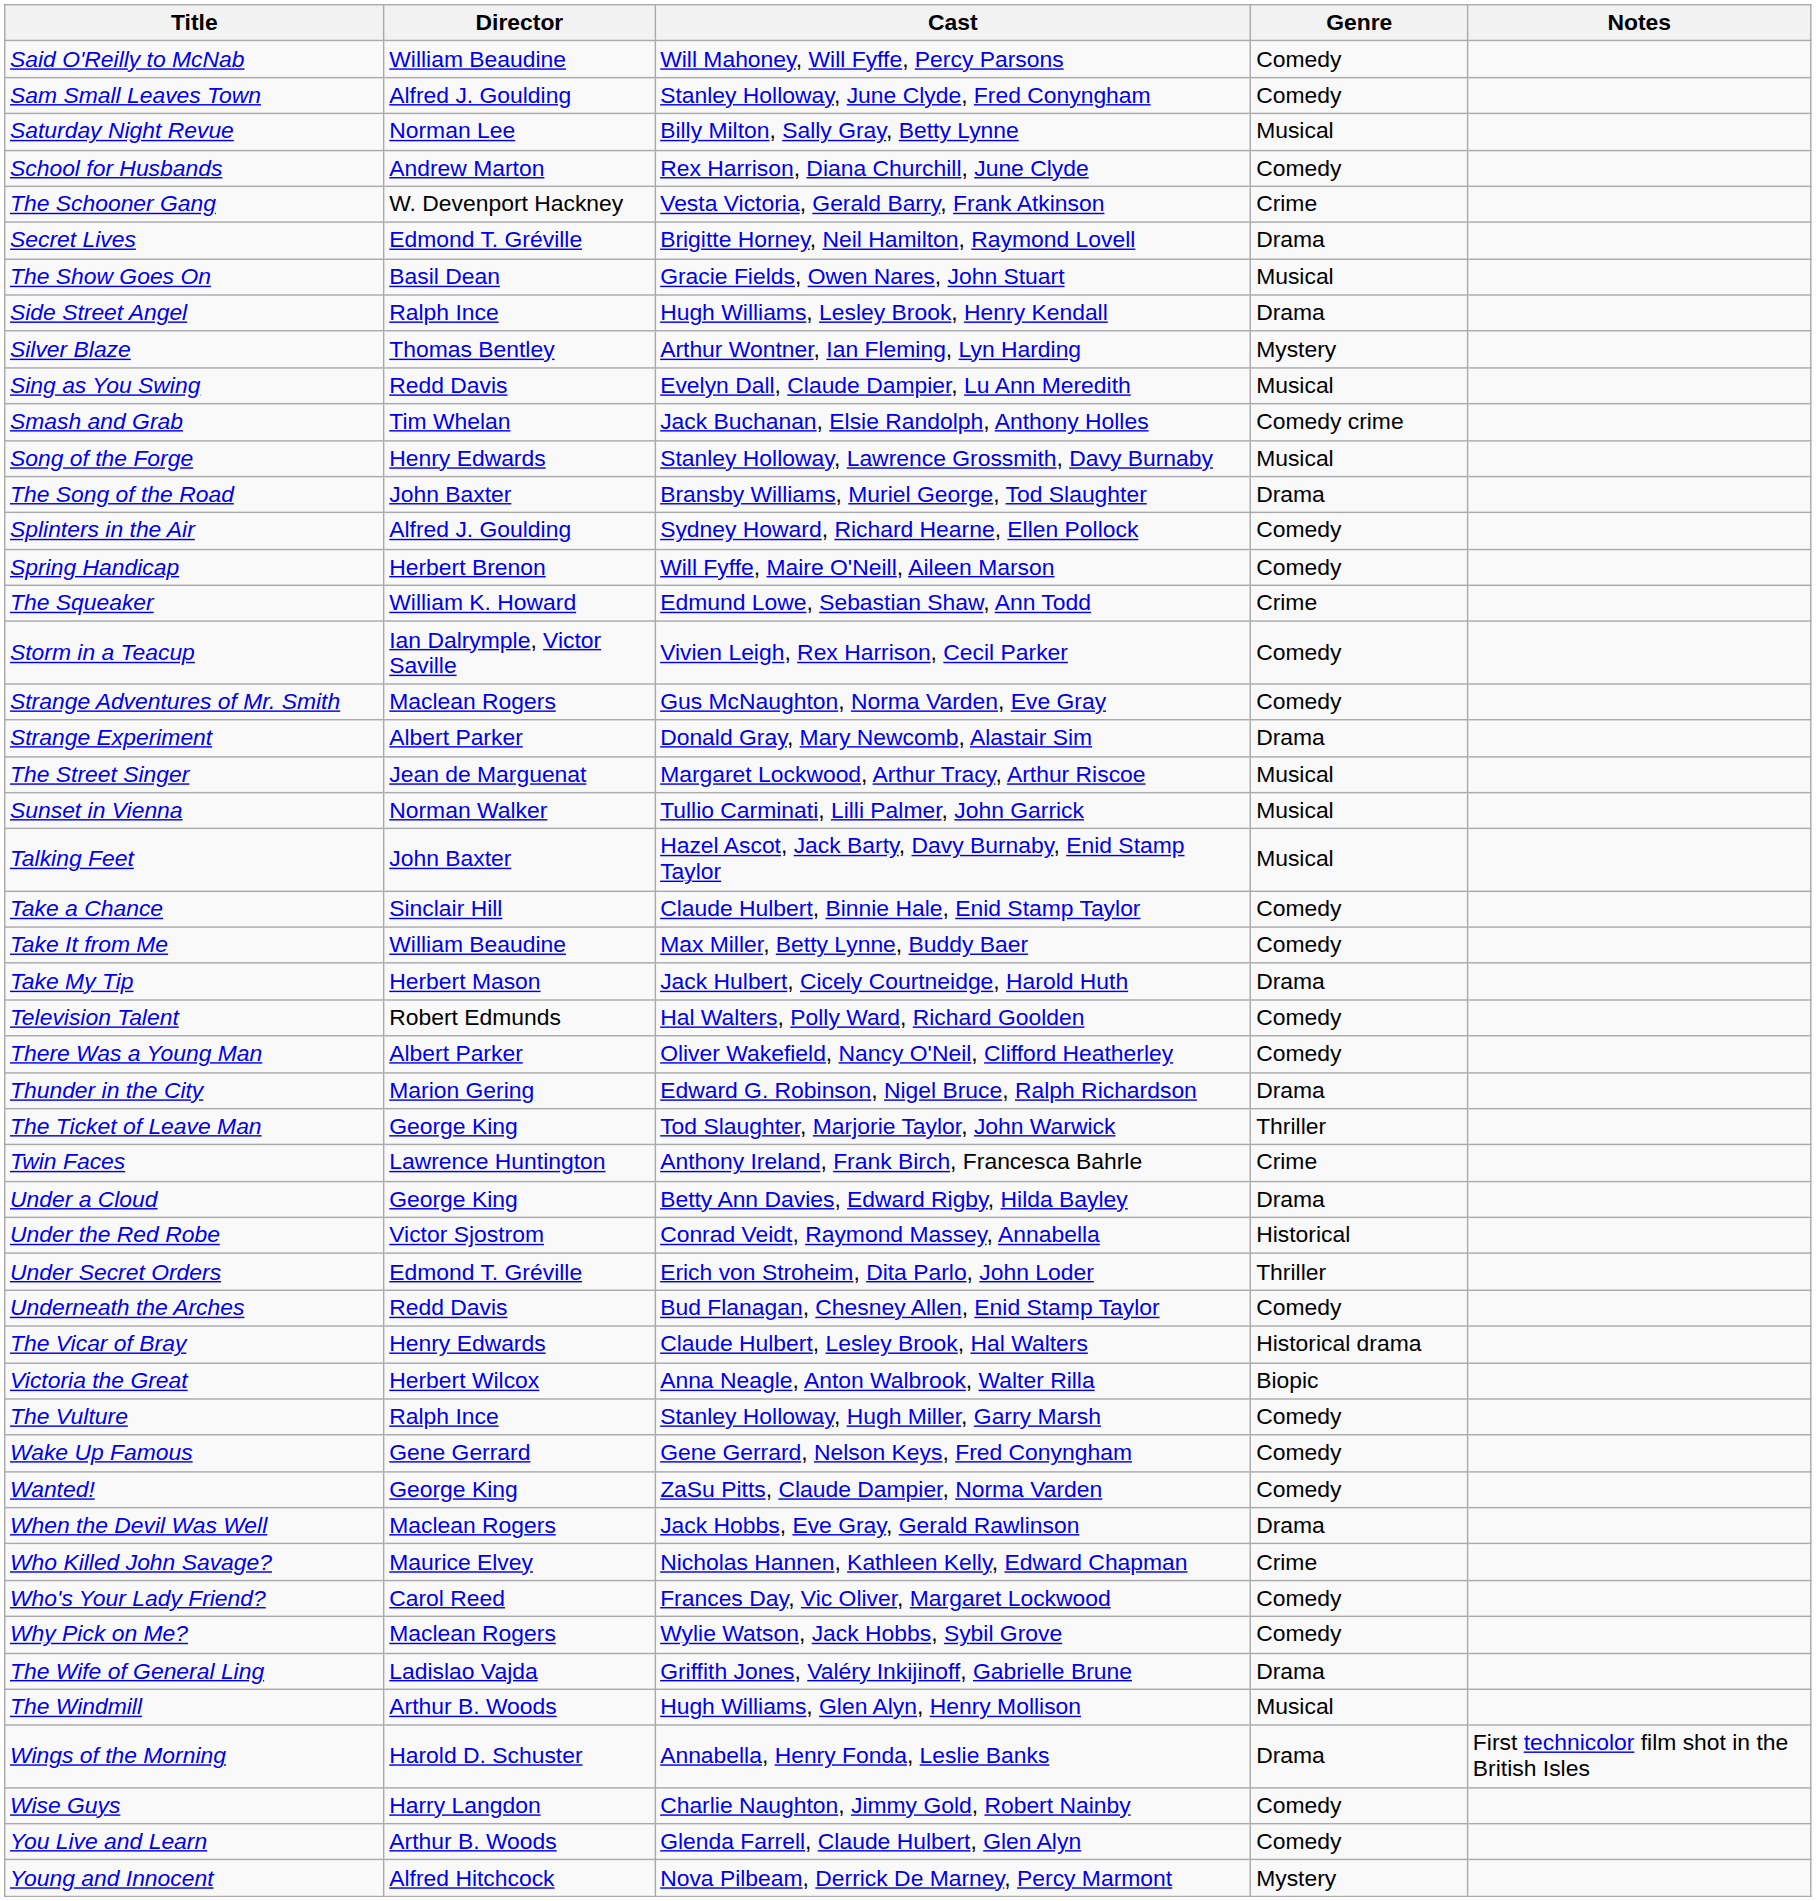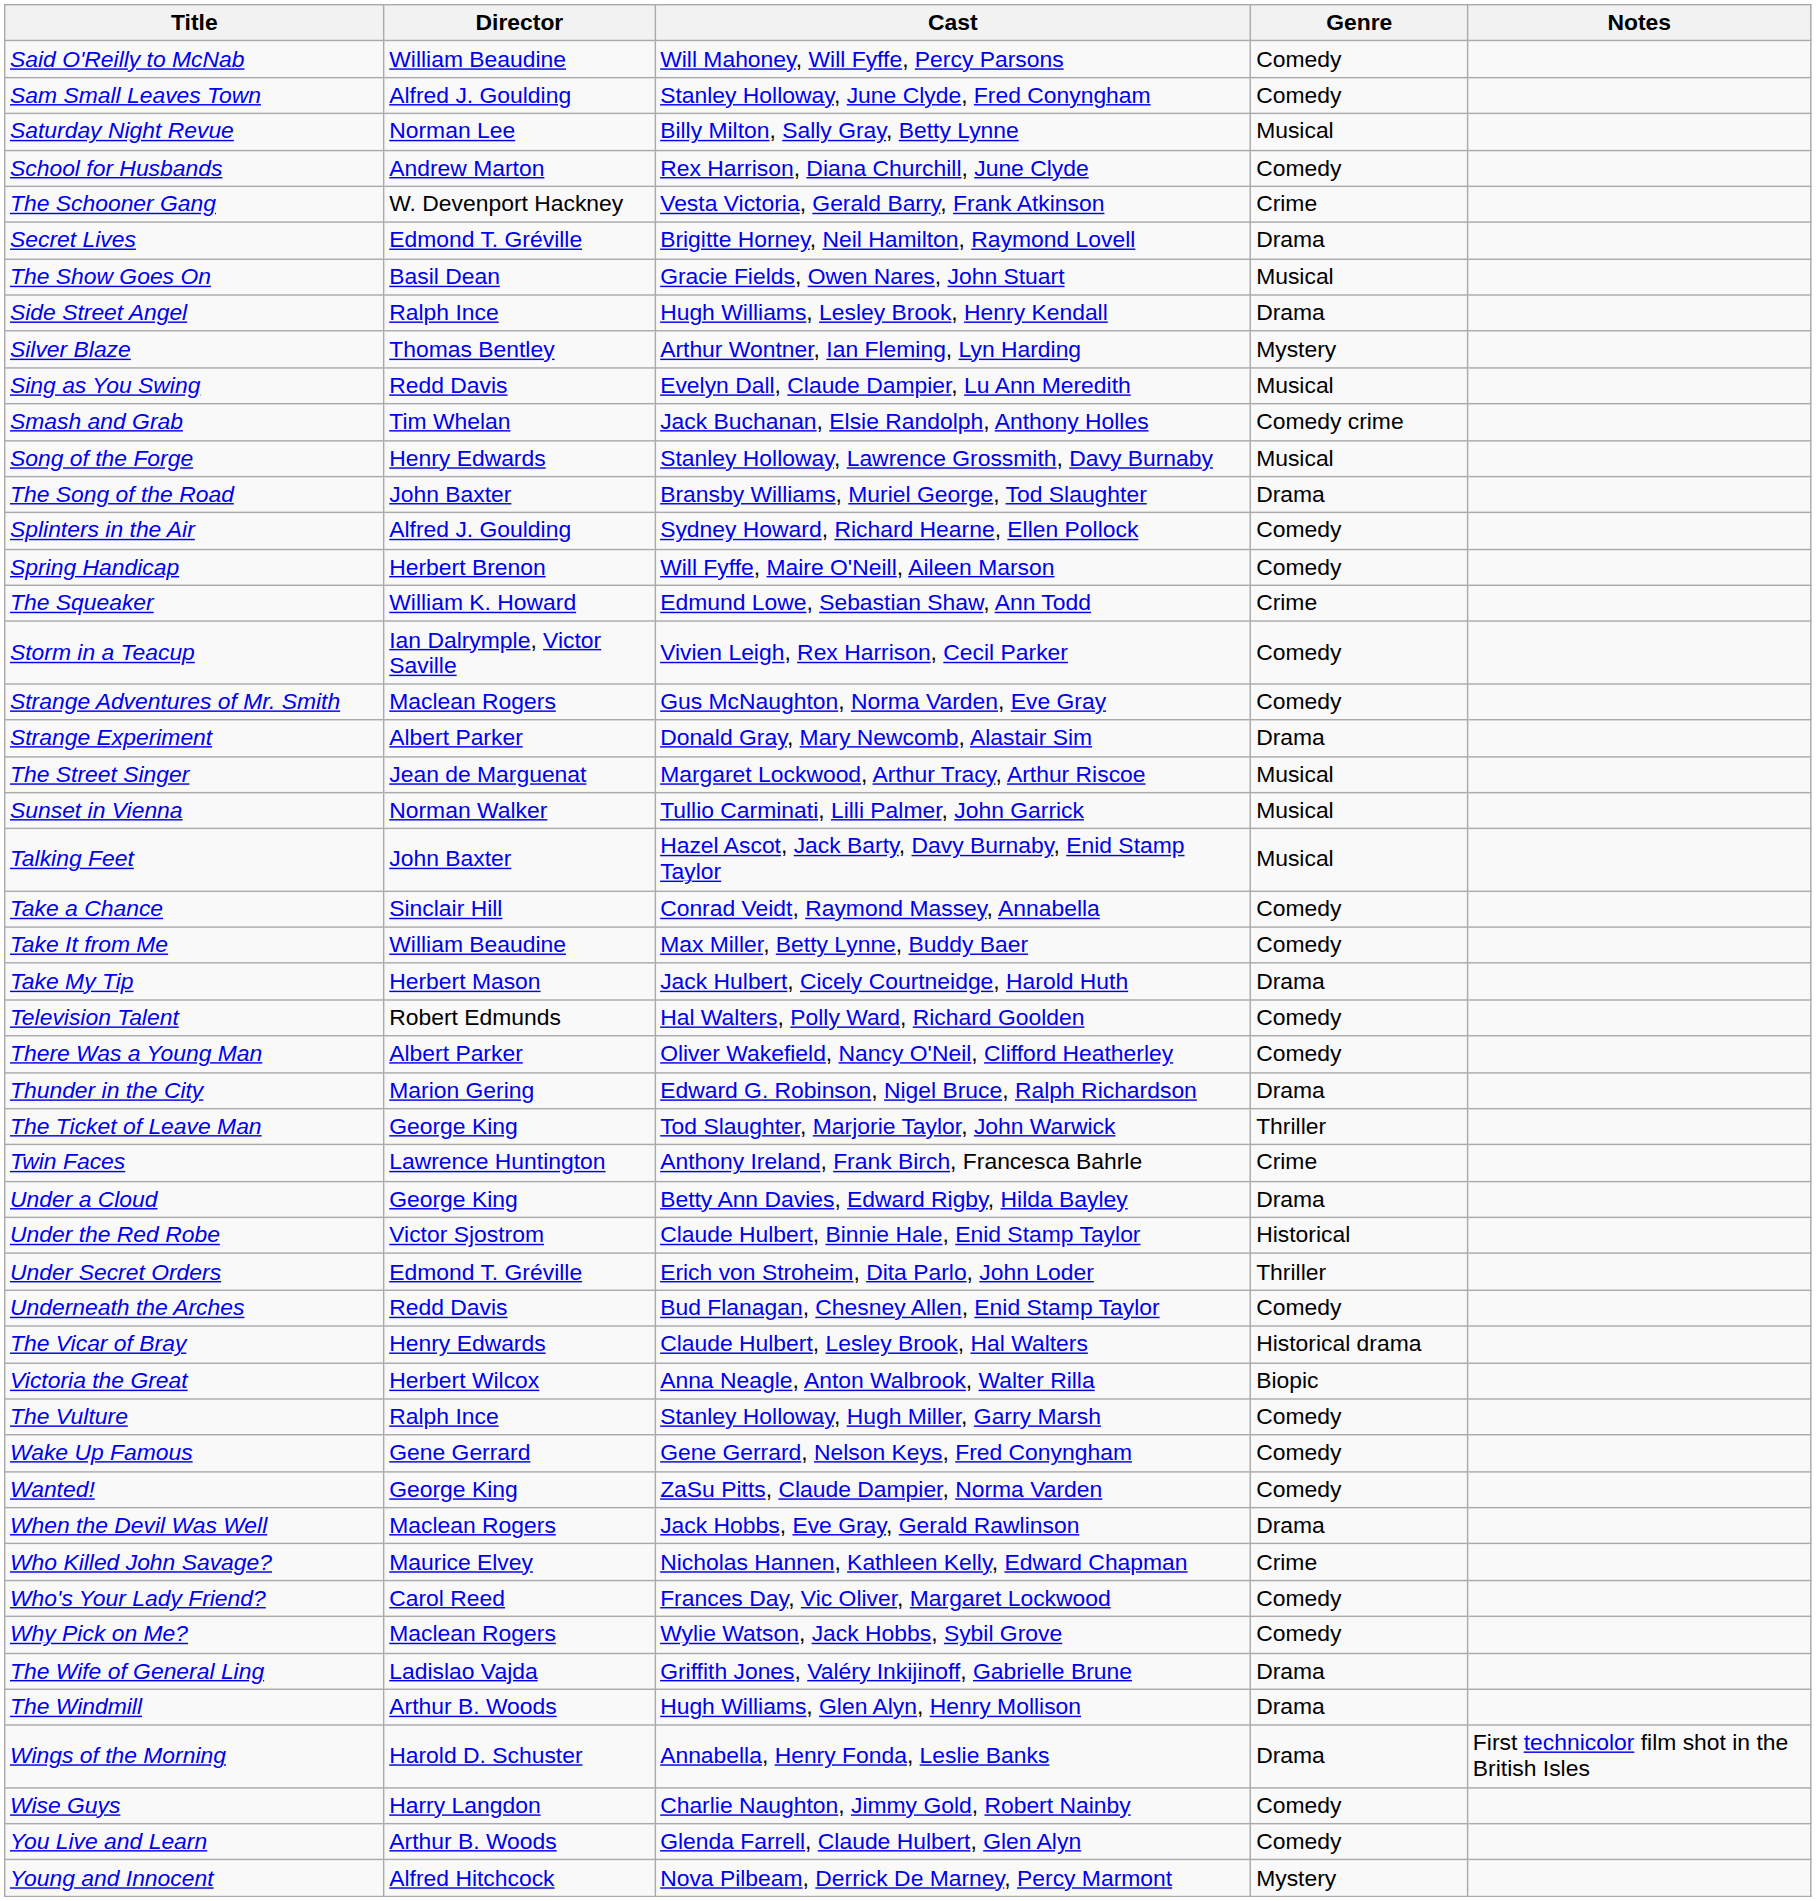Take a Chance | Cast: Claude Hulbert, Binnie Hale, Enid Stamp Taylor -> Conrad Veidt, Raymond Massey, Annabella
Under the Red Robe | Cast: Conrad Veidt, Raymond Massey, Annabella -> Claude Hulbert, Binnie Hale, Enid Stamp Taylor
The Windmill | Genre: Musical -> Drama
